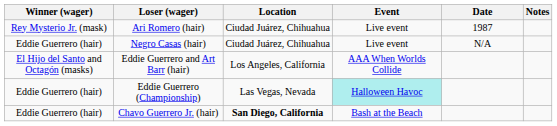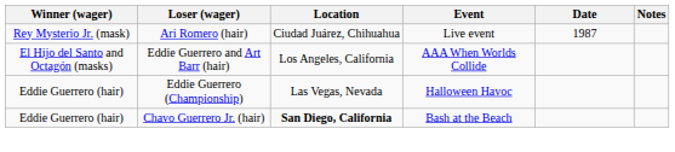- row: Eddie Guerrero (hair) | Negro Casas (hair) | Ciudad Juárez, Chihuahua | Live event | N/A
Eddie Guerrero (Championship) | Event: paleturquoise background -> no background
